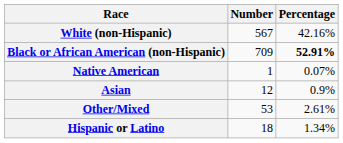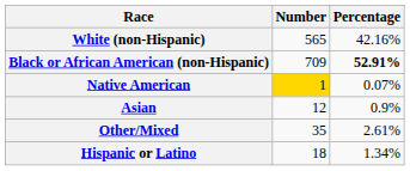White (non-Hispanic) | Number: 567 -> 565
Native American | Number: no background -> gold background
Other/Mixed | Number: 53 -> 35
